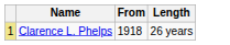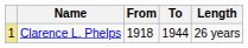+ column: To | 1944
